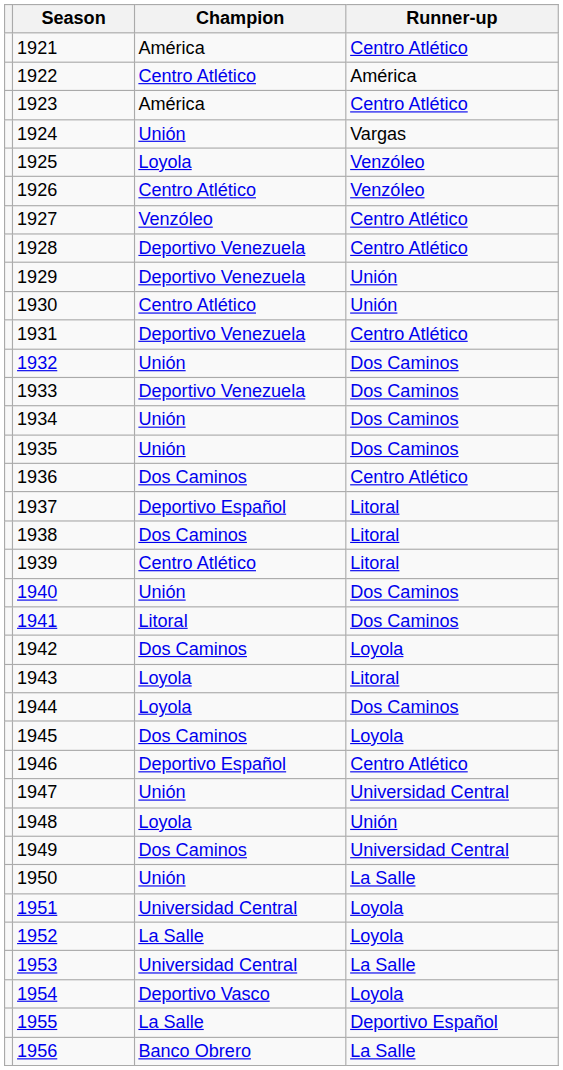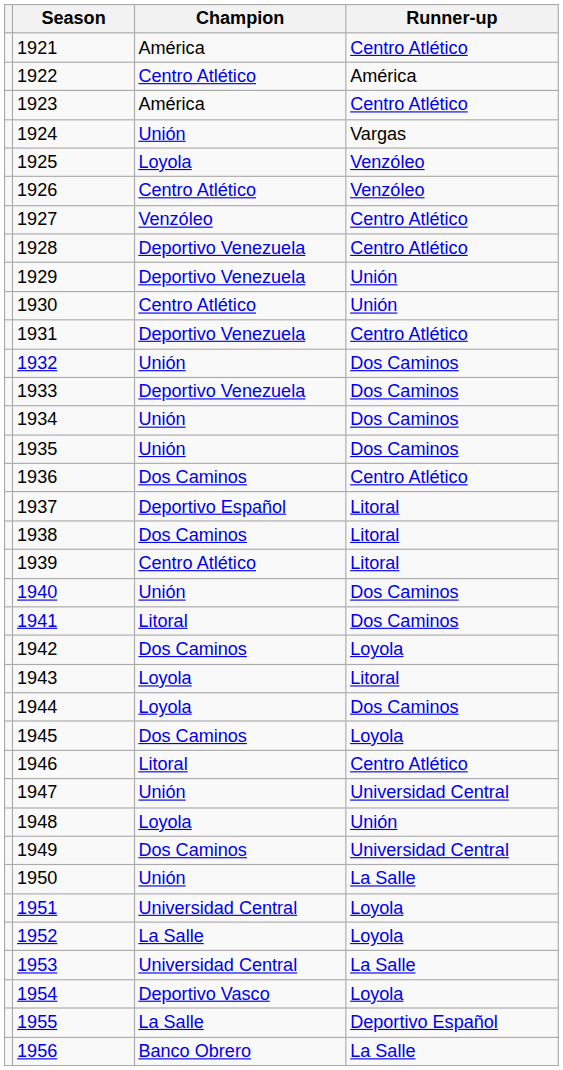1946 | Champion: Deportivo Español -> Litoral
